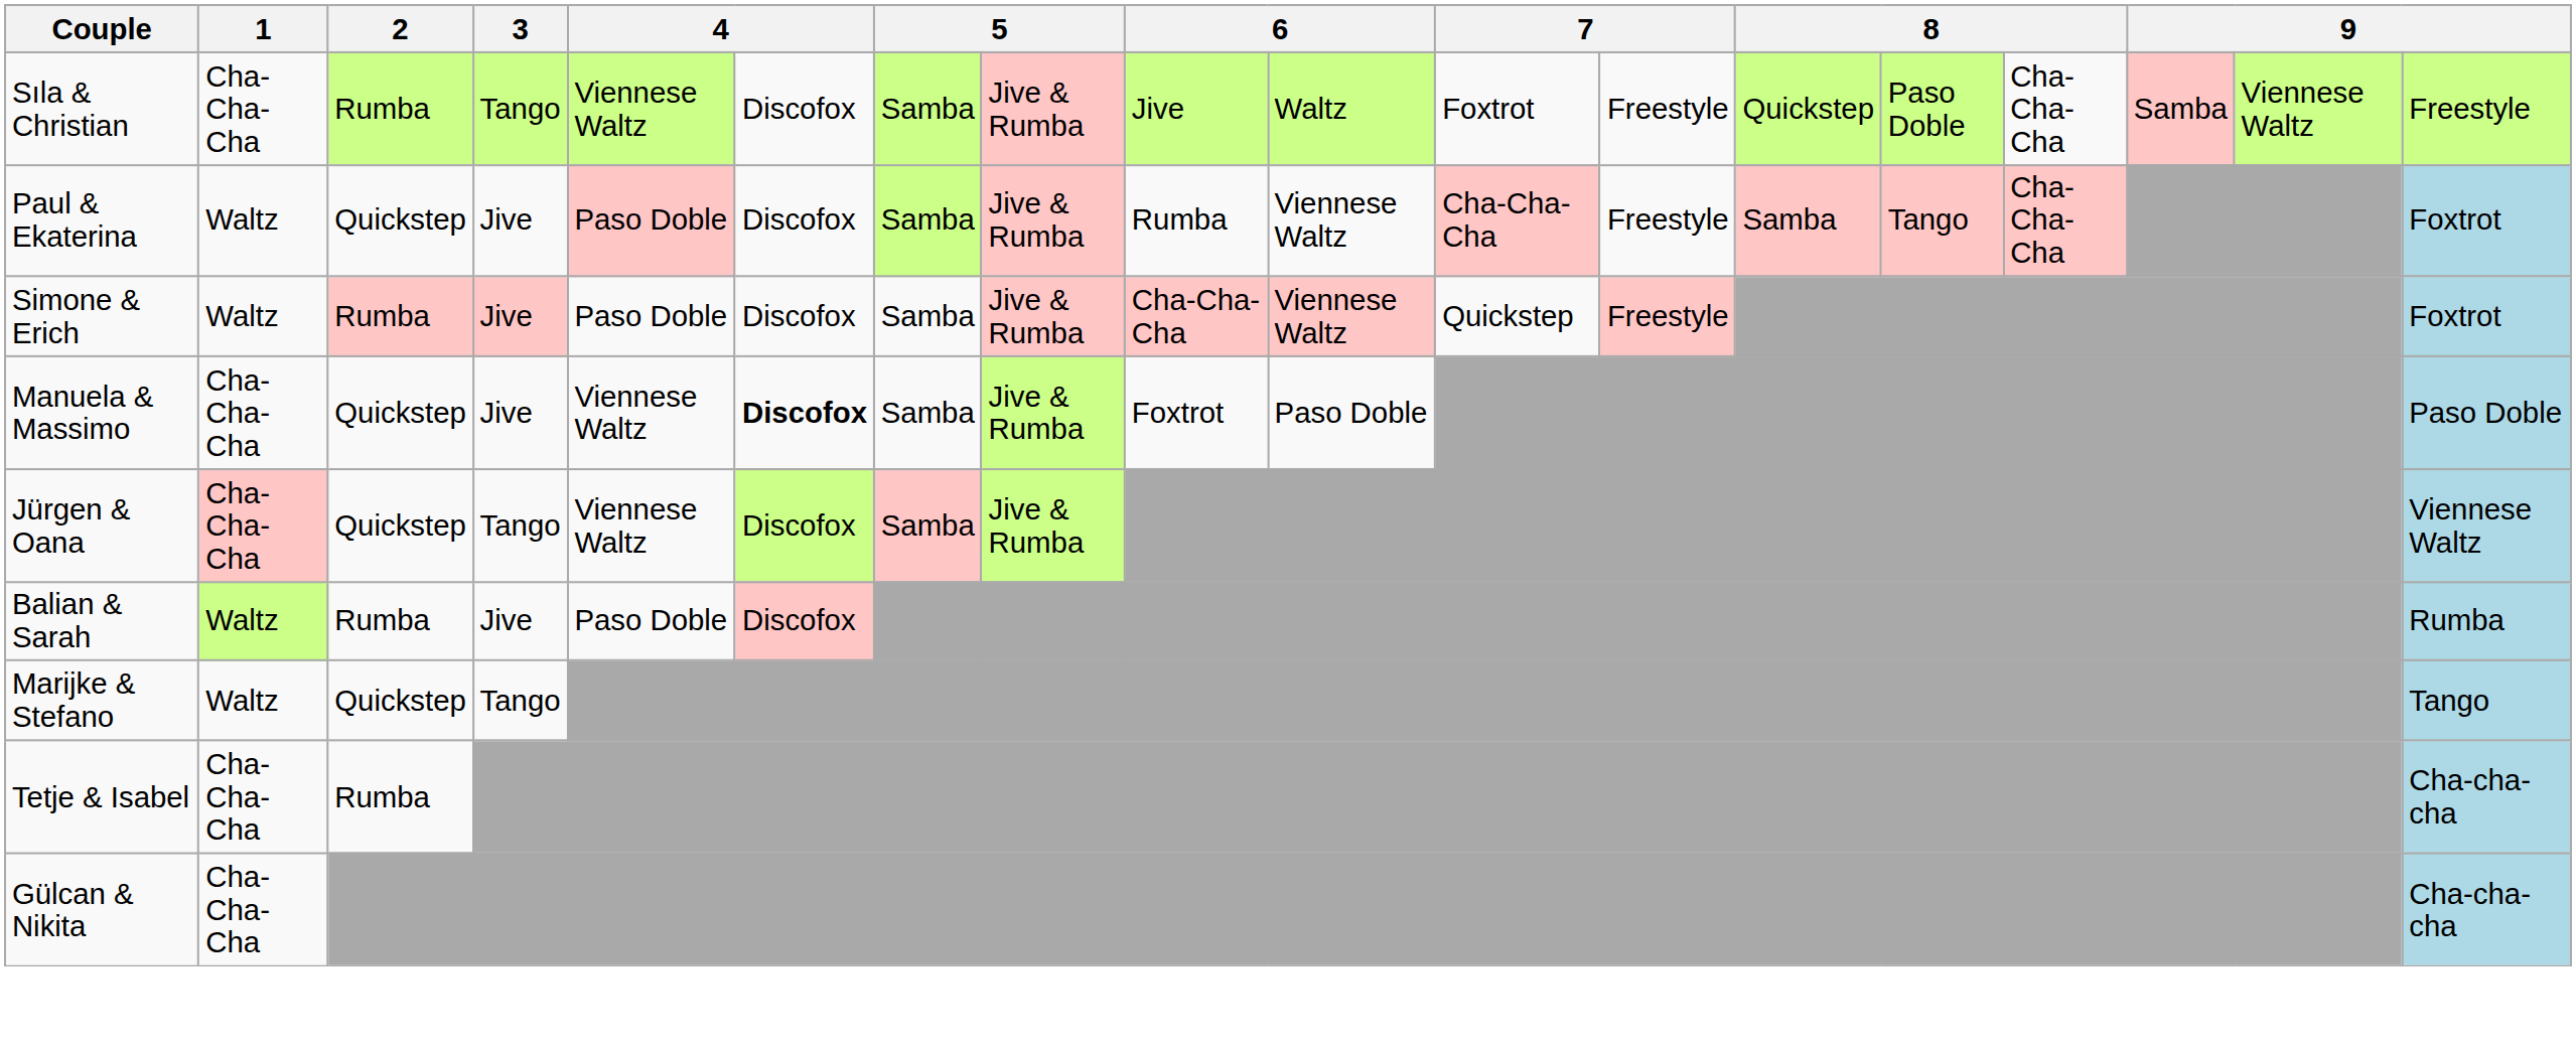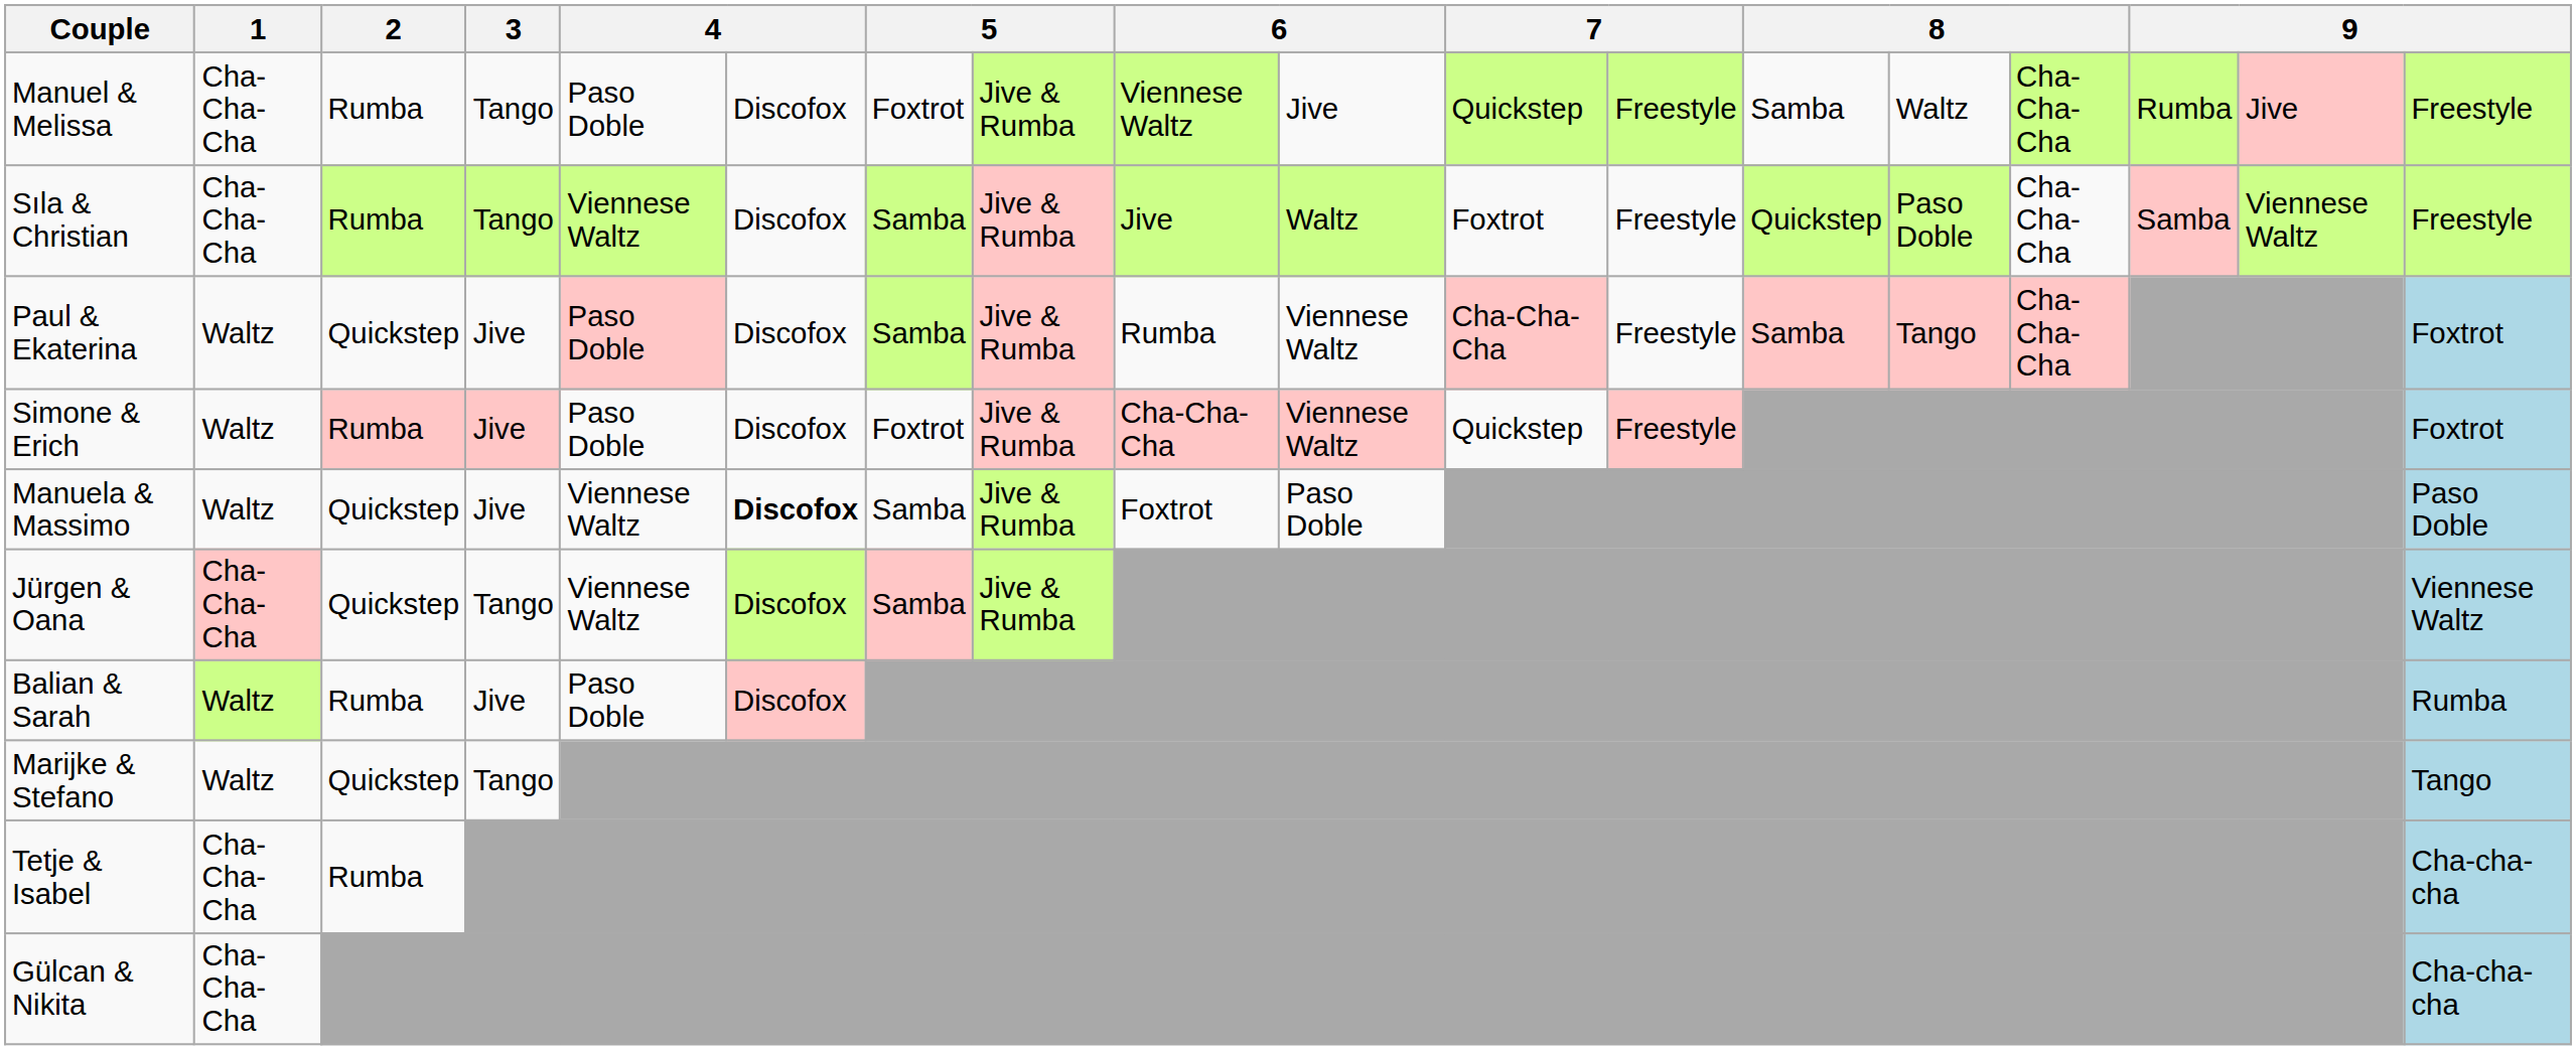+ row: Manuel & Melissa | Cha-Cha-Cha | Rumba | Tango | Paso Doble | Discofox | Foxtrot | Jive & Rumba | Viennese Waltz | Jive | Quickstep | Freestyle | Samba | Waltz | Cha-Cha-Cha | Rumba | Jive | Freestyle
Simone & Erich | column 7: Samba -> Foxtrot
Manuela & Massimo | 1: Cha-Cha-Cha -> Waltz
